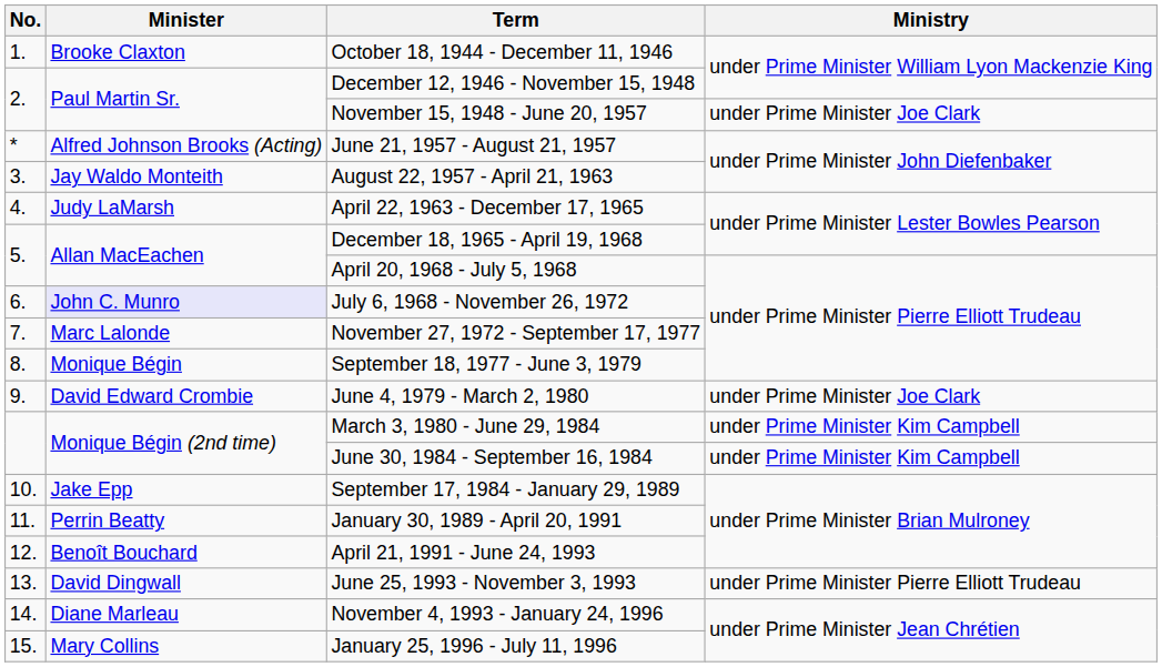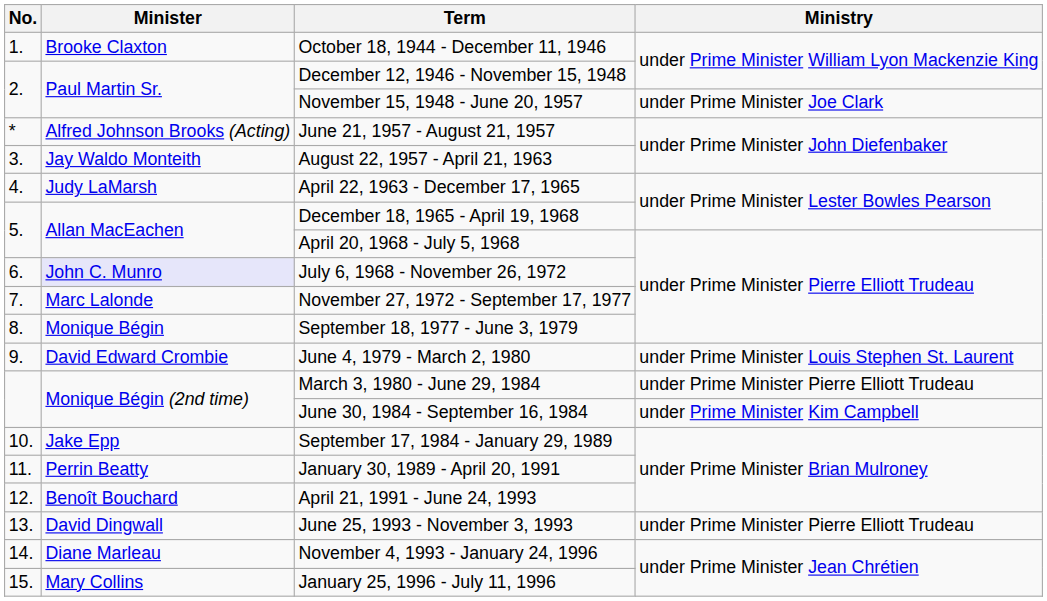June 4, 1979 - March 2, 1980 | Ministry: under Prime Minister Joe Clark -> under Prime Minister Louis Stephen St. Laurent
March 3, 1980 - June 29, 1984 | Ministry: under Prime Minister Kim Campbell -> under Prime Minister Pierre Elliott Trudeau
